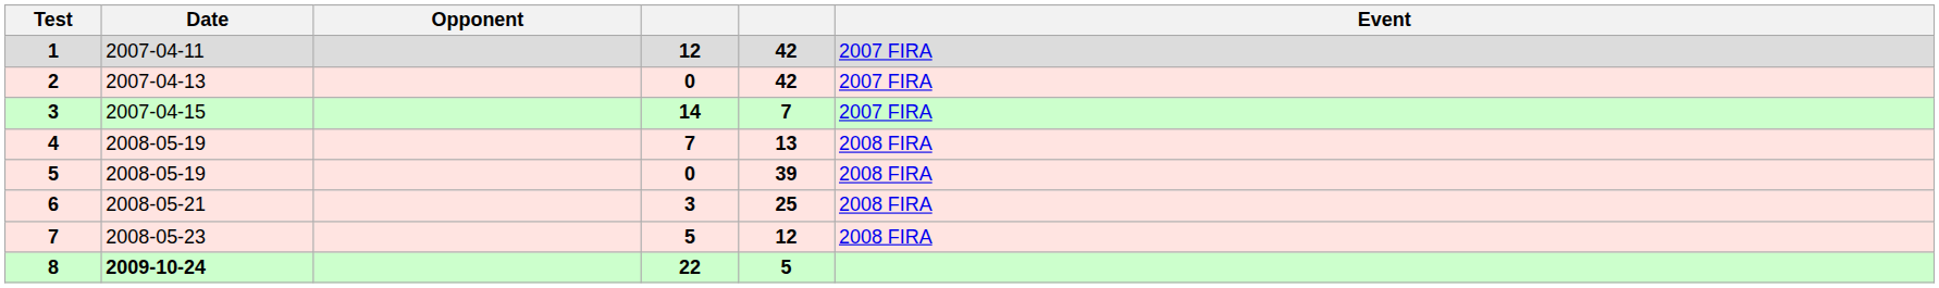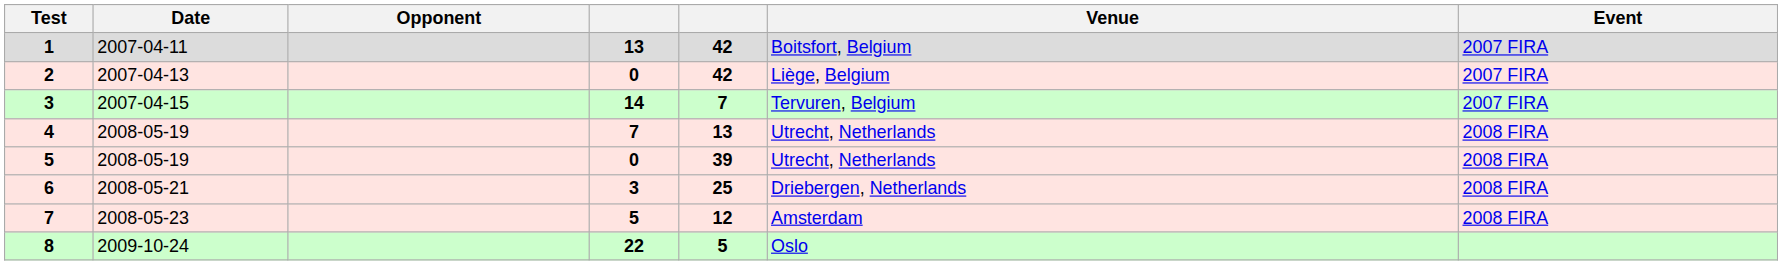+ column: Venue | Boitsfort, Belgium | Liège, Belgium | Tervuren, Belgium | Utrecht, Netherlands | Utrecht, Netherlands | Driebergen, Netherlands | Amsterdam | Oslo
1 | column 4: 12 -> 13
8 | Date: bold -> normal
